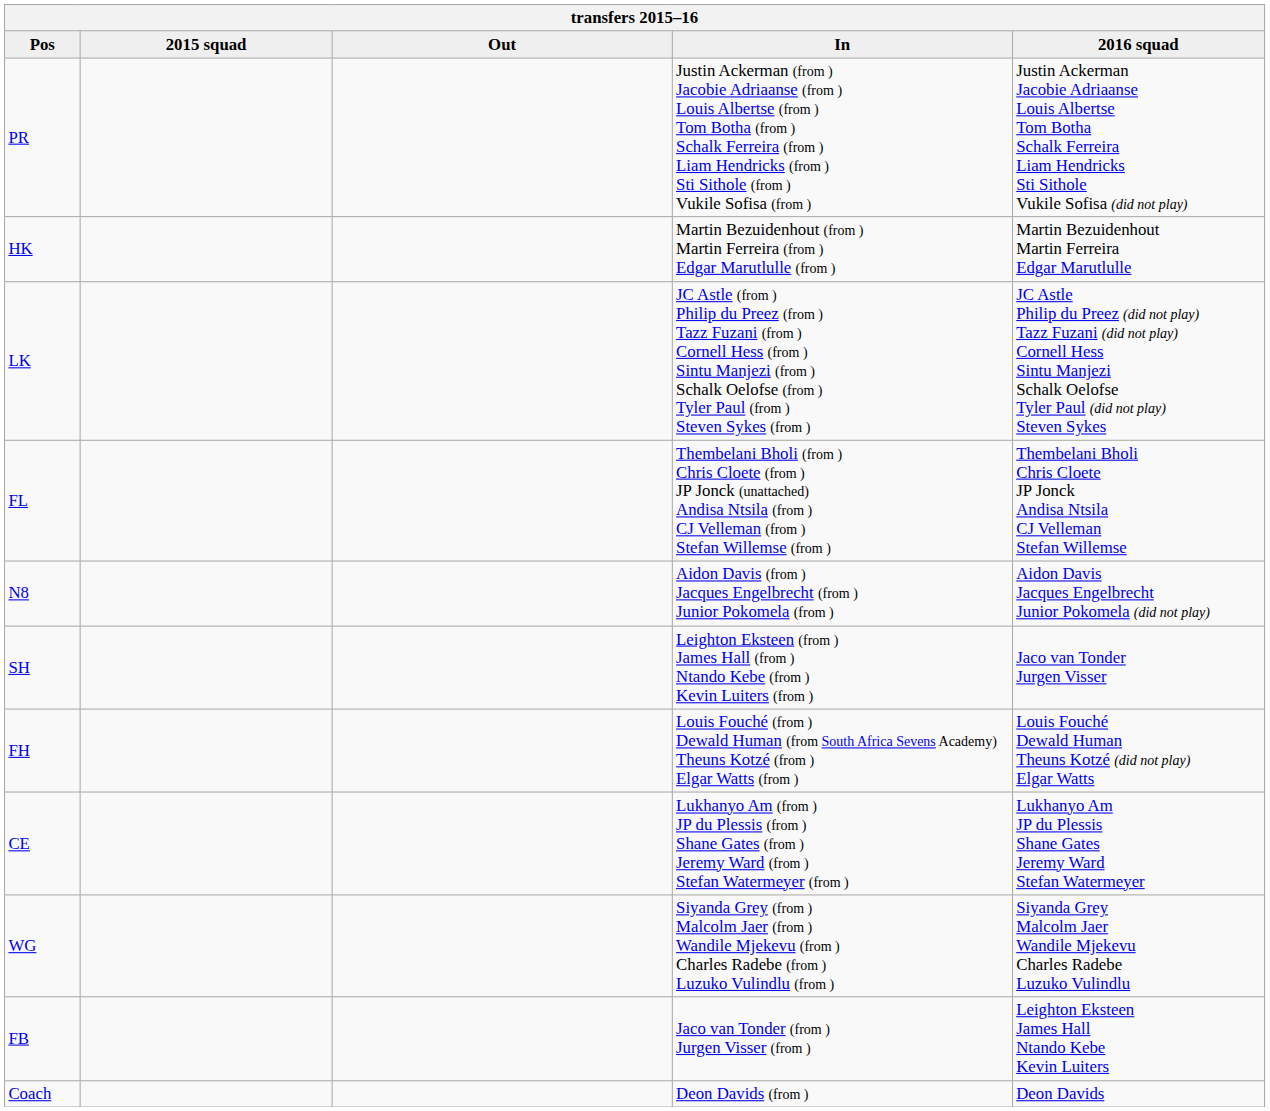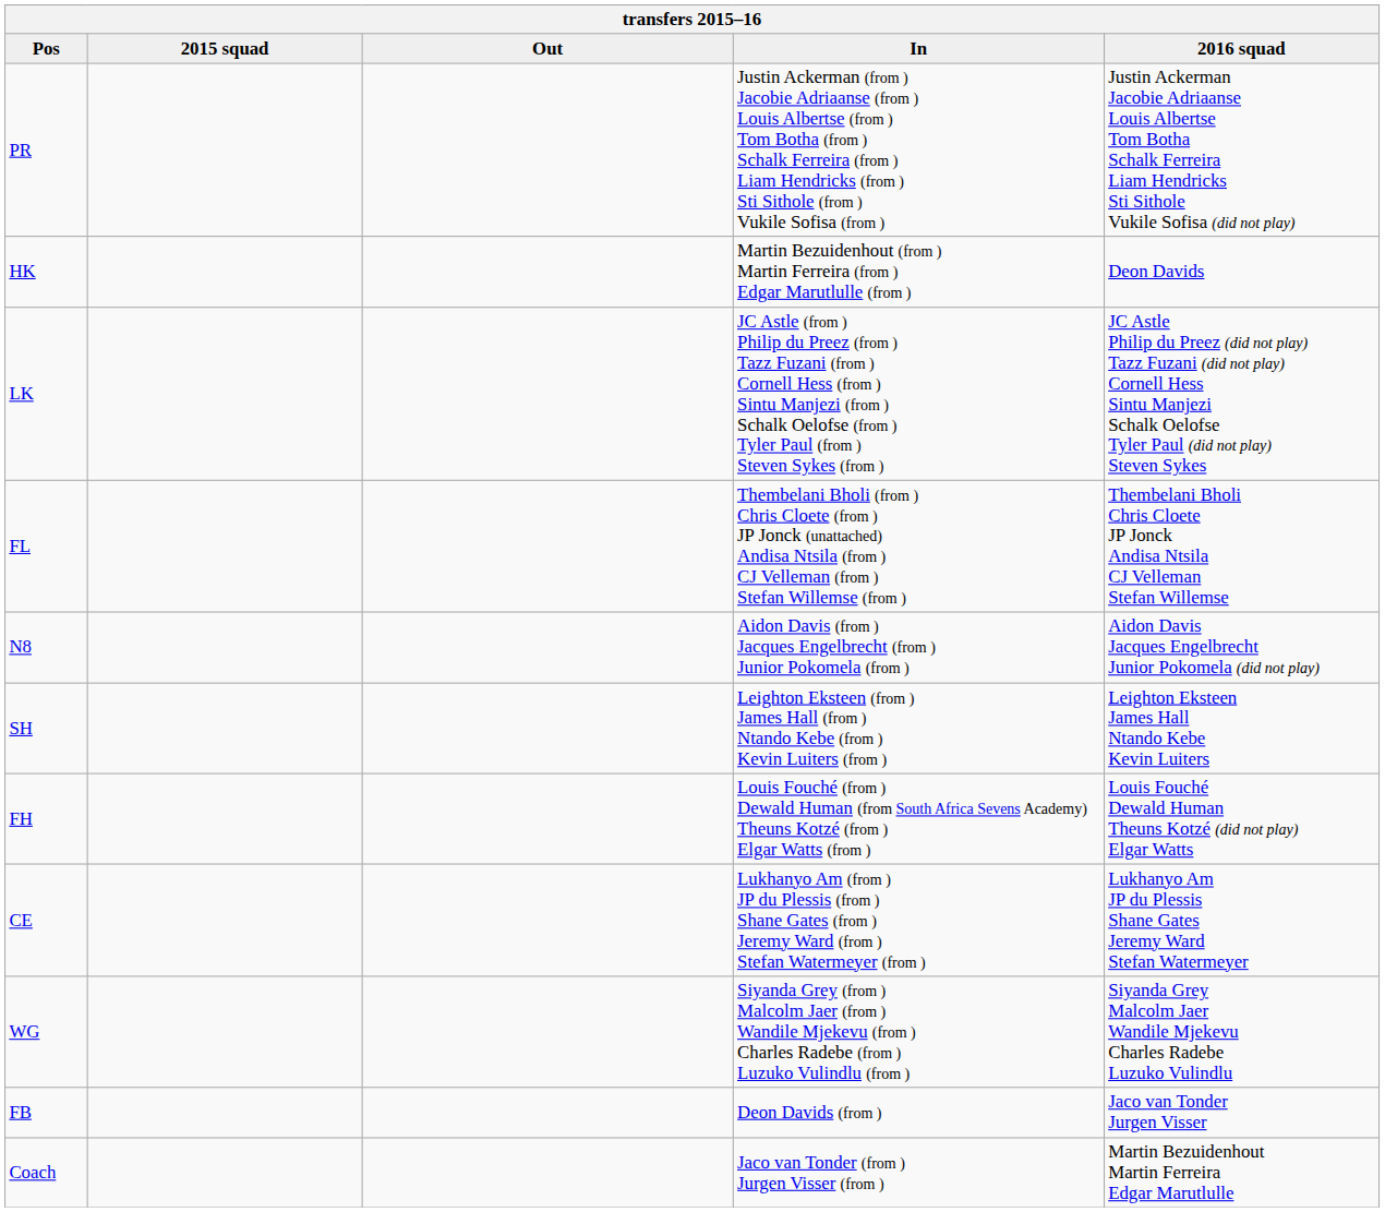HK | 2016 squad: Martin Bezuidenhout Martin Ferreira Edgar Marutlulle -> Deon Davids
SH | 2016 squad: Jaco van Tonder Jurgen Visser -> Leighton Eksteen James Hall Ntando Kebe Kevin Luiters
FB | In: Jaco van Tonder (from ) Jurgen Visser (from ) -> Deon Davids (from )
FB | 2016 squad: Leighton Eksteen James Hall Ntando Kebe Kevin Luiters -> Jaco van Tonder Jurgen Visser
Coach | In: Deon Davids (from ) -> Jaco van Tonder (from ) Jurgen Visser (from )
Coach | 2016 squad: Deon Davids -> Martin Bezuidenhout Martin Ferreira Edgar Marutlulle
